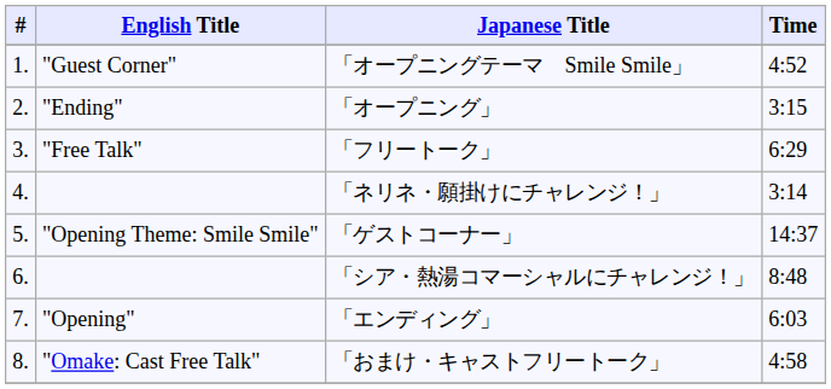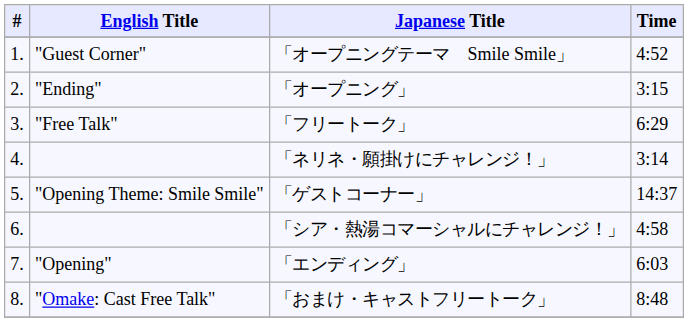「シア・熱湯コマーシャルにチャレンジ！」 | Time: 8:48 -> 4:58
「おまけ・キャストフリートーク」 | Time: 4:58 -> 8:48
